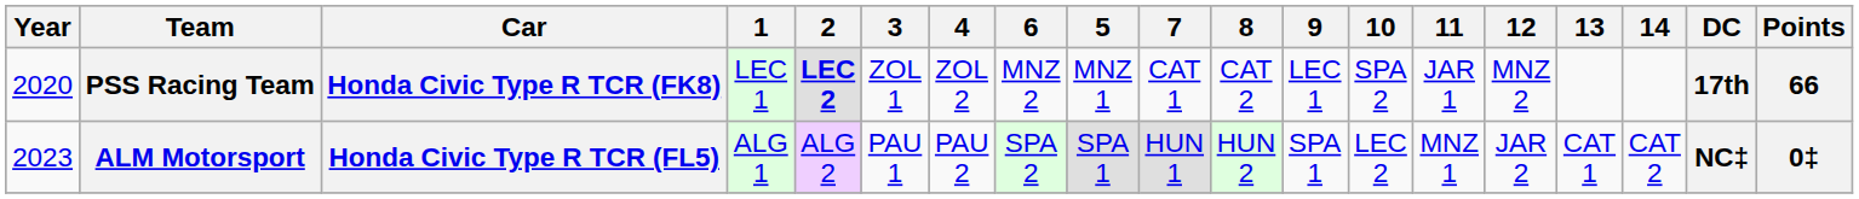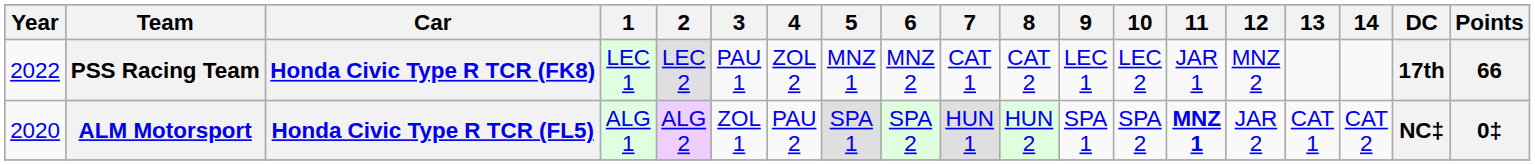columns swapped: 5 <-> 6
PSS Racing Team | Year: 2020 -> 2022
PSS Racing Team | 2: bold -> normal
PSS Racing Team | 3: ZOL 1 -> PAU 1
PSS Racing Team | 10: SPA 2 -> LEC 2
ALM Motorsport | Year: 2023 -> 2020
ALM Motorsport | 3: PAU 1 -> ZOL 1
ALM Motorsport | 10: LEC 2 -> SPA 2
ALM Motorsport | 11: normal -> bold
